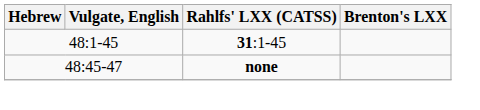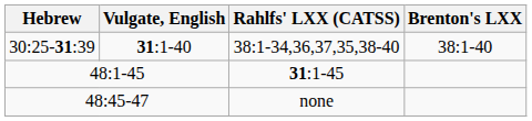+ row: 30:25-31:39 | 31:1-40 | 38:1-34,36,37,35,38-40 | 38:1-40
48:45-47 | Rahlfs' LXX (CATSS): bold -> normal
